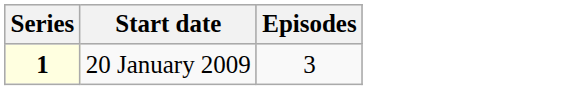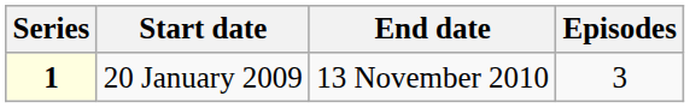+ column: End date | 13 November 2010
